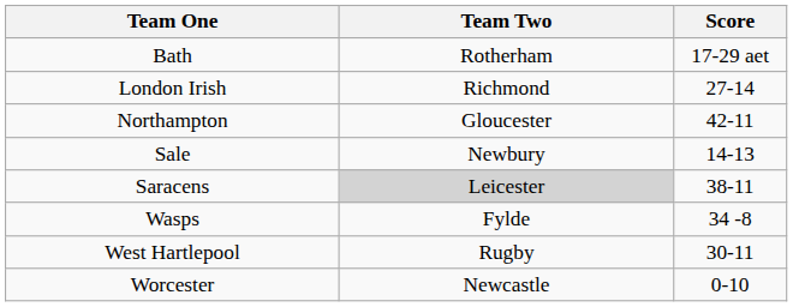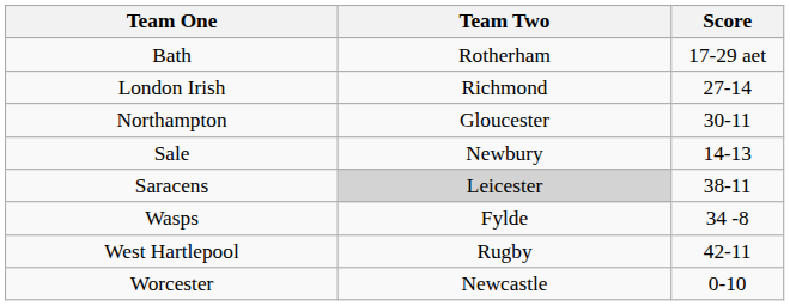Northampton | Score: 42-11 -> 30-11
West Hartlepool | Score: 30-11 -> 42-11
